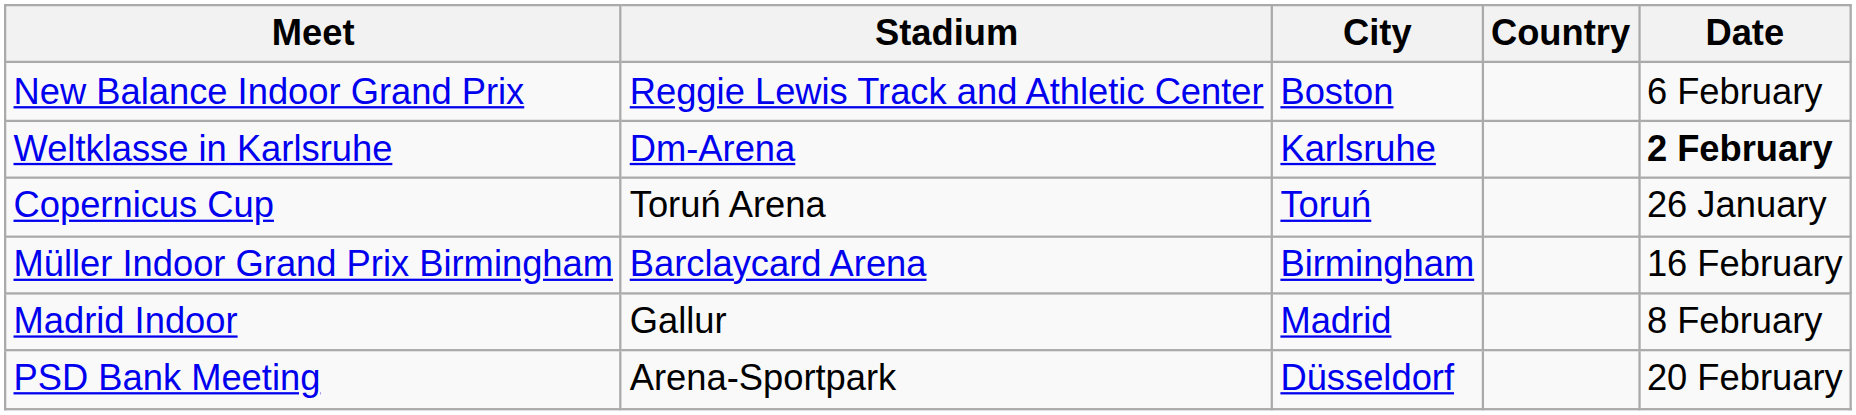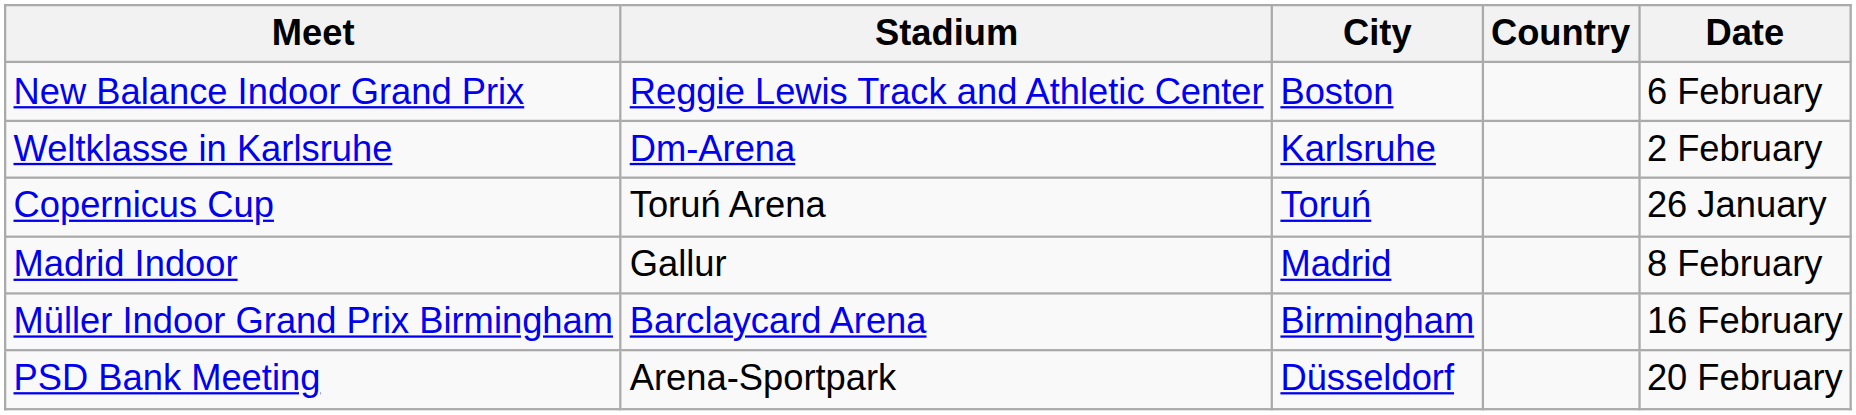Weltklasse in Karlsruhe | Date: bold -> normal
rows swapped: Madrid Indoor <-> Müller Indoor Grand Prix Birmingham
